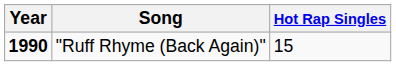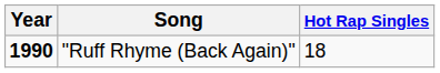"Ruff Rhyme (Back Again)" | Hot Rap Singles: 15 -> 18
